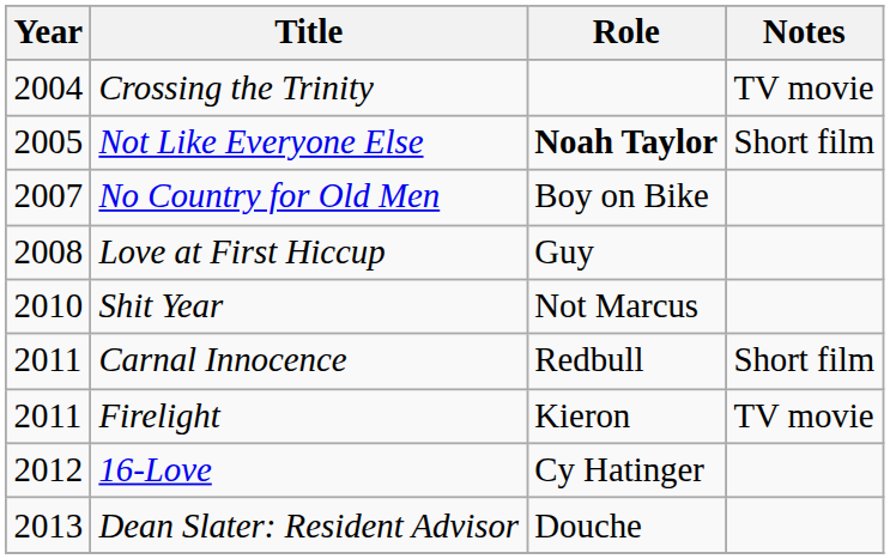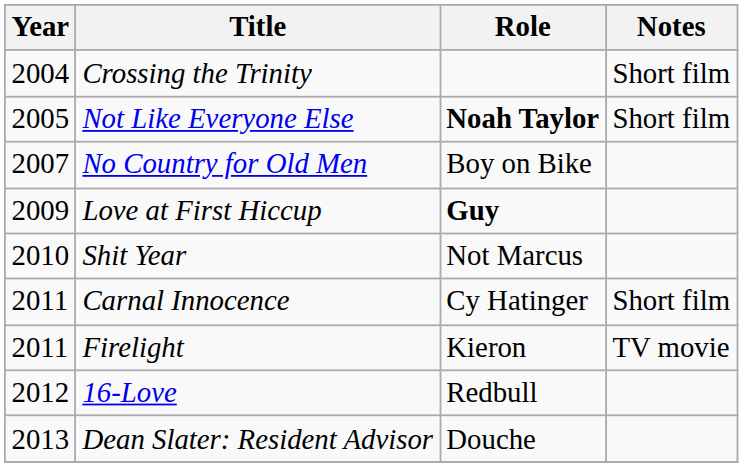Crossing the Trinity | Notes: TV movie -> Short film
Love at First Hiccup | Year: 2008 -> 2009
Love at First Hiccup | Role: normal -> bold
Carnal Innocence | Role: Redbull -> Cy Hatinger
16-Love | Role: Cy Hatinger -> Redbull
